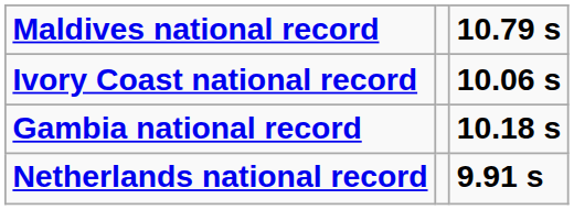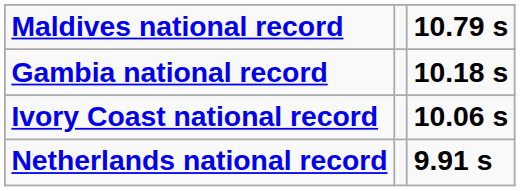rows swapped: Ivory Coast national record <-> Gambia national record
